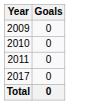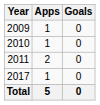+ column: Apps | 1 | 1 | 2 | 1 | 5
